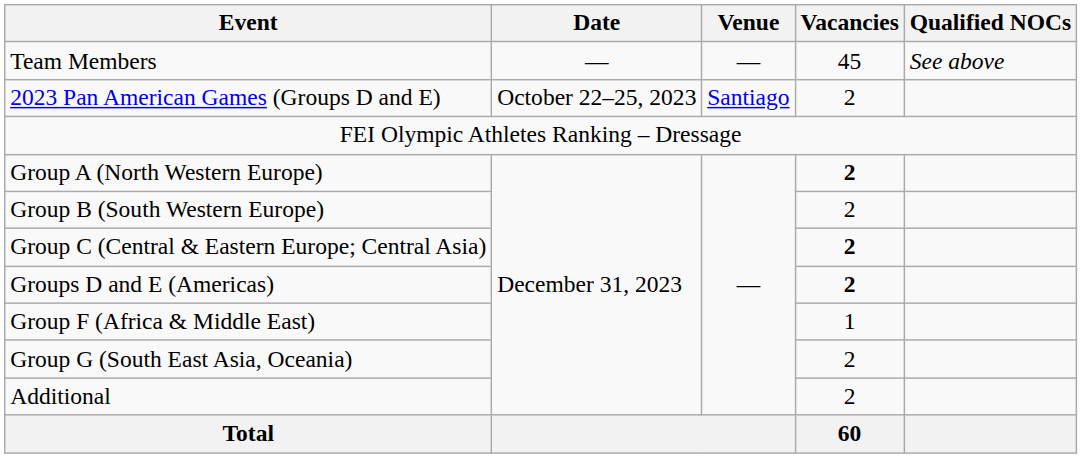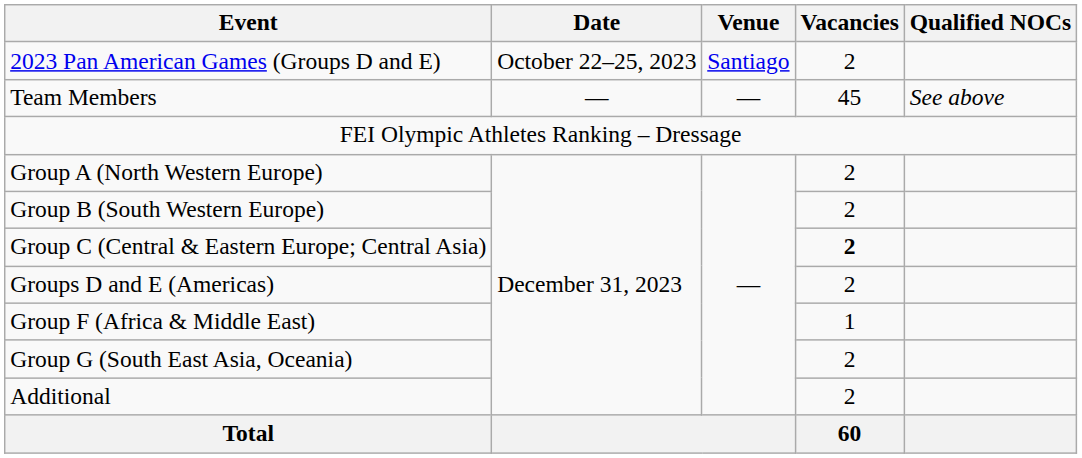rows swapped: Team Members <-> 2023 Pan American Games (Groups D and E)
Group A (North Western Europe) | Vacancies: bold -> normal
Groups D and E (Americas) | Vacancies: bold -> normal
